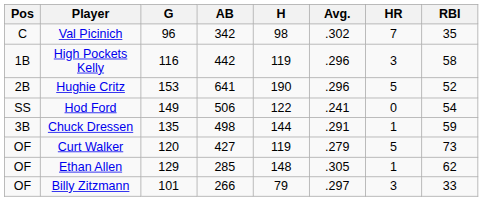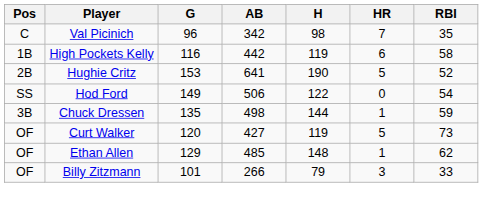- column: Avg. | .302 | .296 | .296 | .241 | .291 | .279 | .305 | .297
High Pockets Kelly | HR: 3 -> 6
Ethan Allen | AB: 285 -> 485
